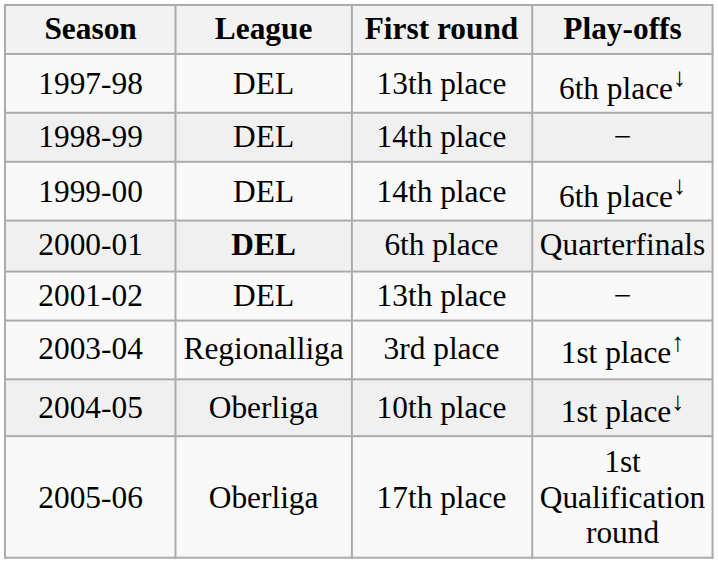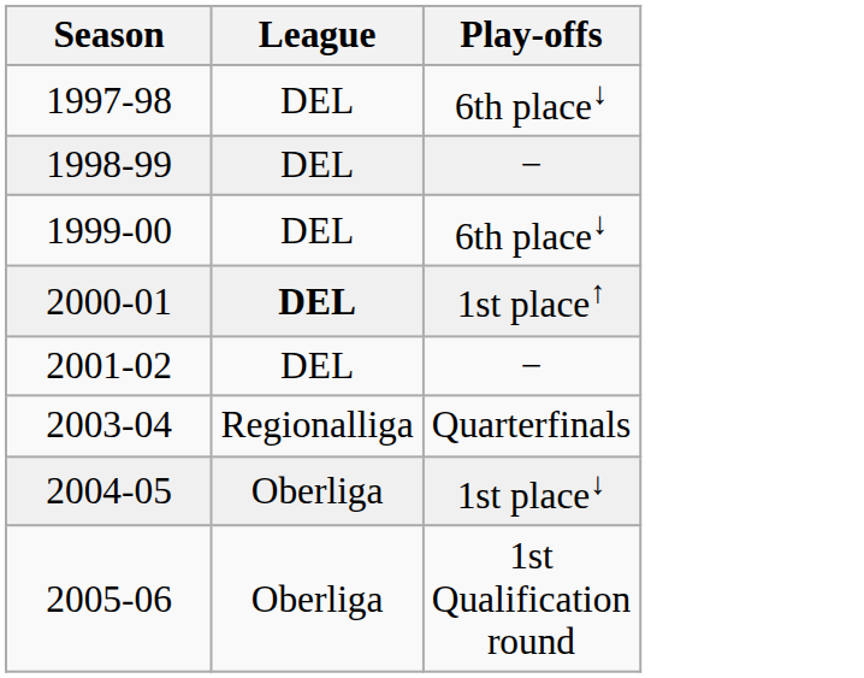- column: First round | 13th place | 14th place | 14th place | 6th place | 13th place | 3rd place | 10th place | 17th place
2000-01 | Play-offs: Quarterfinals -> 1st place↑
2003-04 | Play-offs: 1st place↑ -> Quarterfinals
